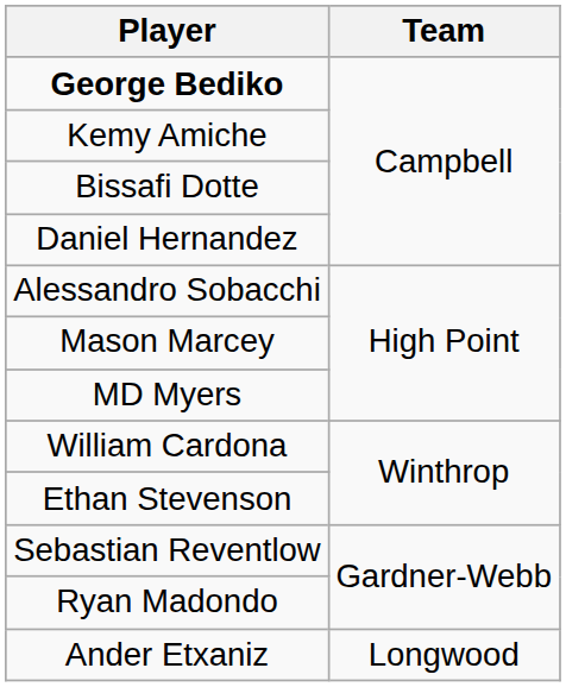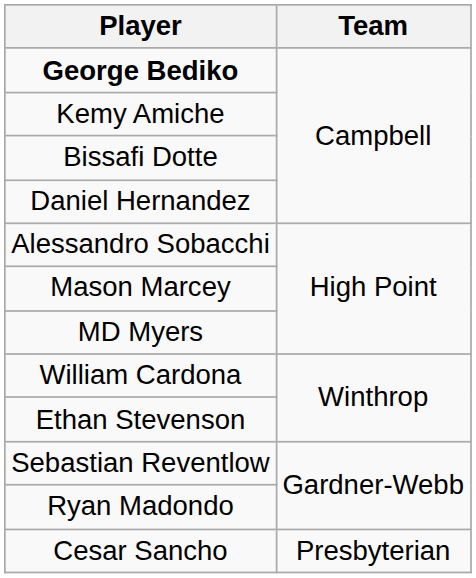- row: Ander Etxaniz | Longwood
+ row: Cesar Sancho | Presbyterian
